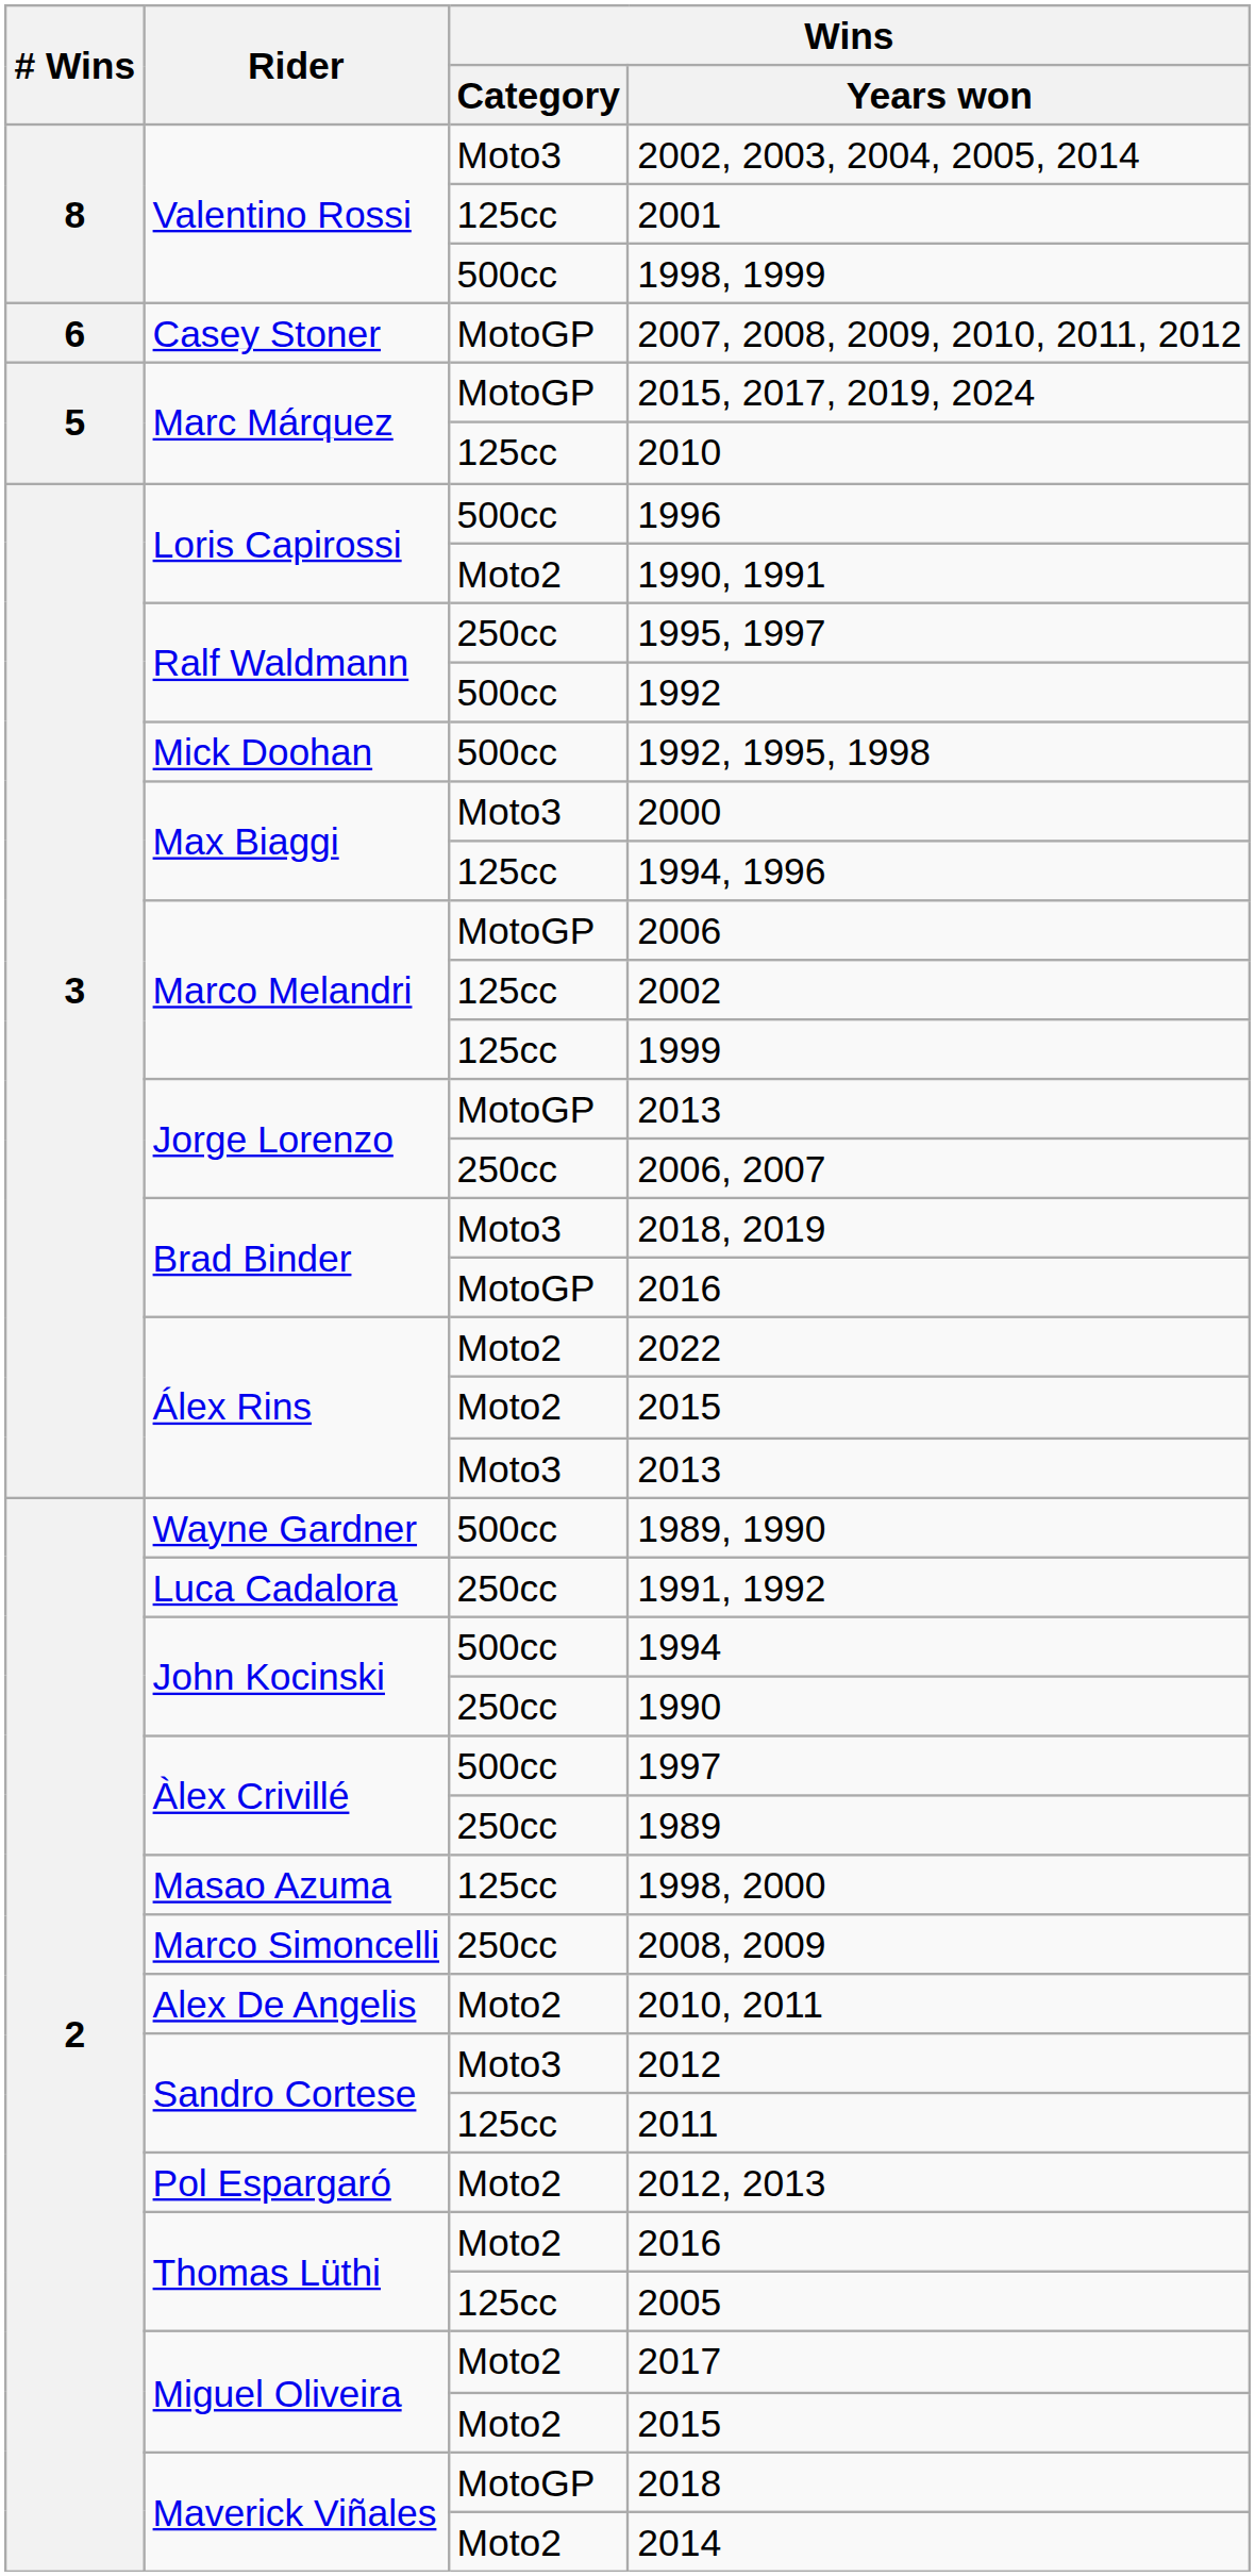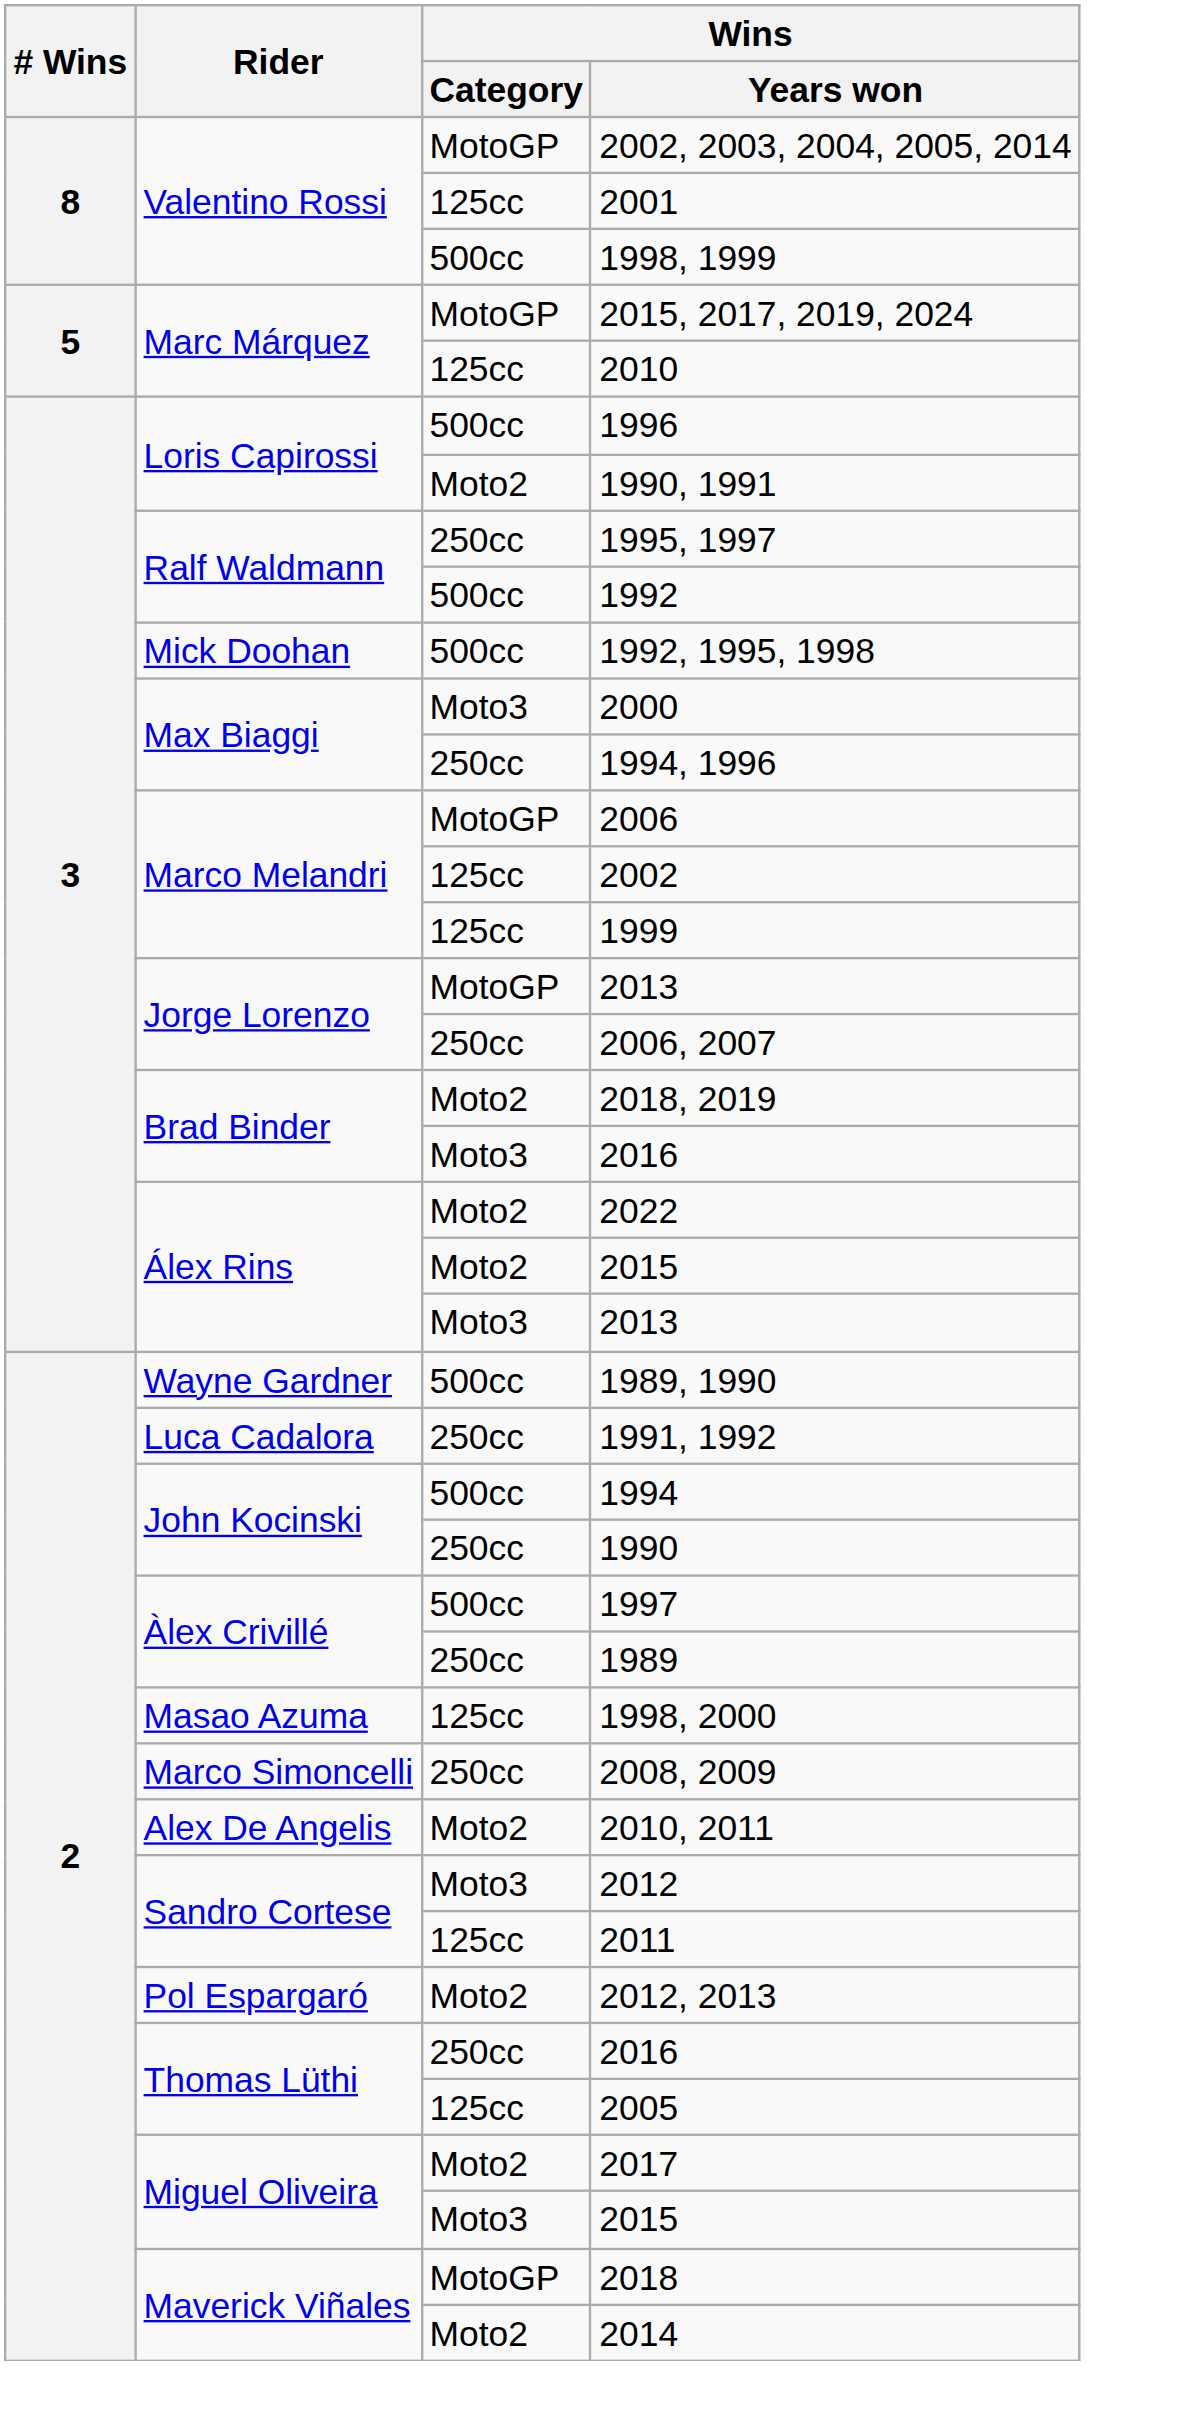2002, 2003, 2004, 2005, 2014 | Wins / Category: Moto3 -> MotoGP
- row: 6 | Casey Stoner | MotoGP | 2007, 2008, 2009, 2010, 2011, 2012
1994, 1996 | Wins / Category: 125cc -> 250cc
2018, 2019 | Wins / Category: Moto3 -> Moto2
Brad Binder / 2016 | Wins / Category: MotoGP -> Moto3
Thomas Lüthi / 2016 | Wins / Category: Moto2 -> 250cc
Miguel Oliveira / 2015 | Wins / Category: Moto2 -> Moto3
